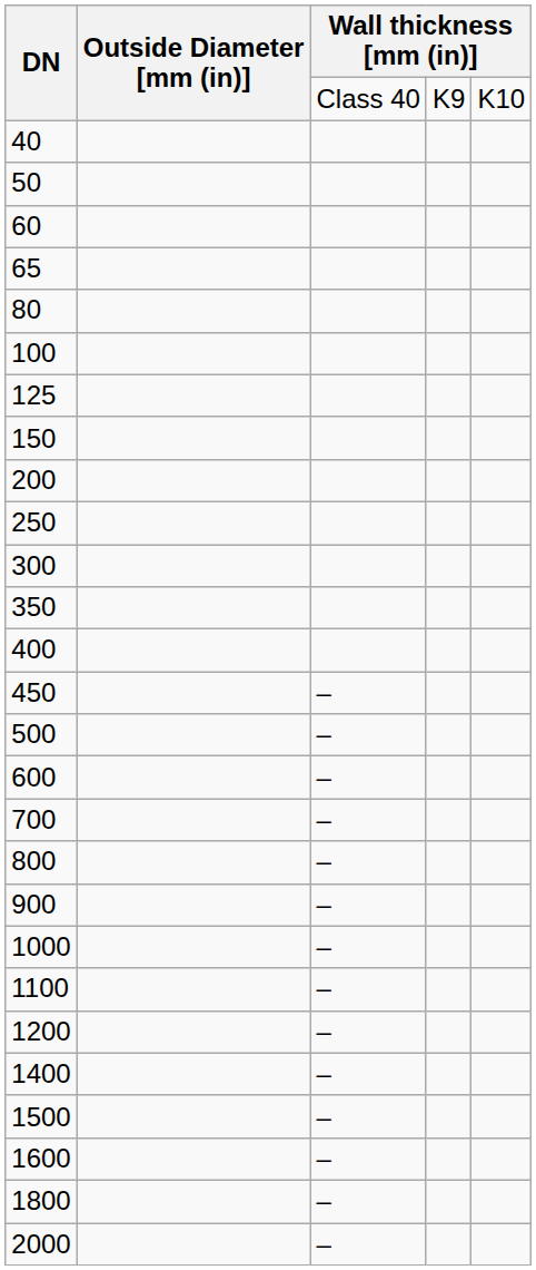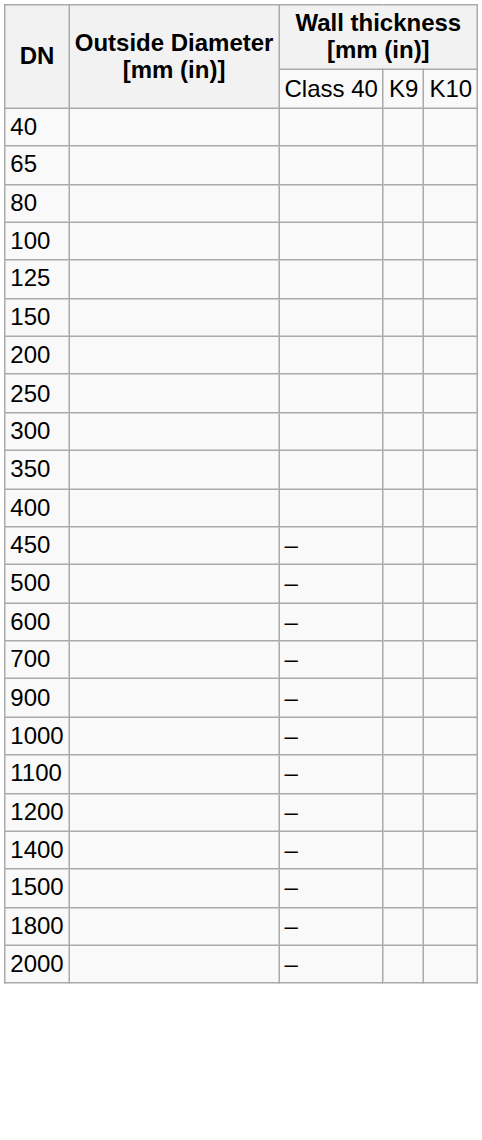- row: 50
- row: 60
- row: 800 | –
- row: 1600 | –
